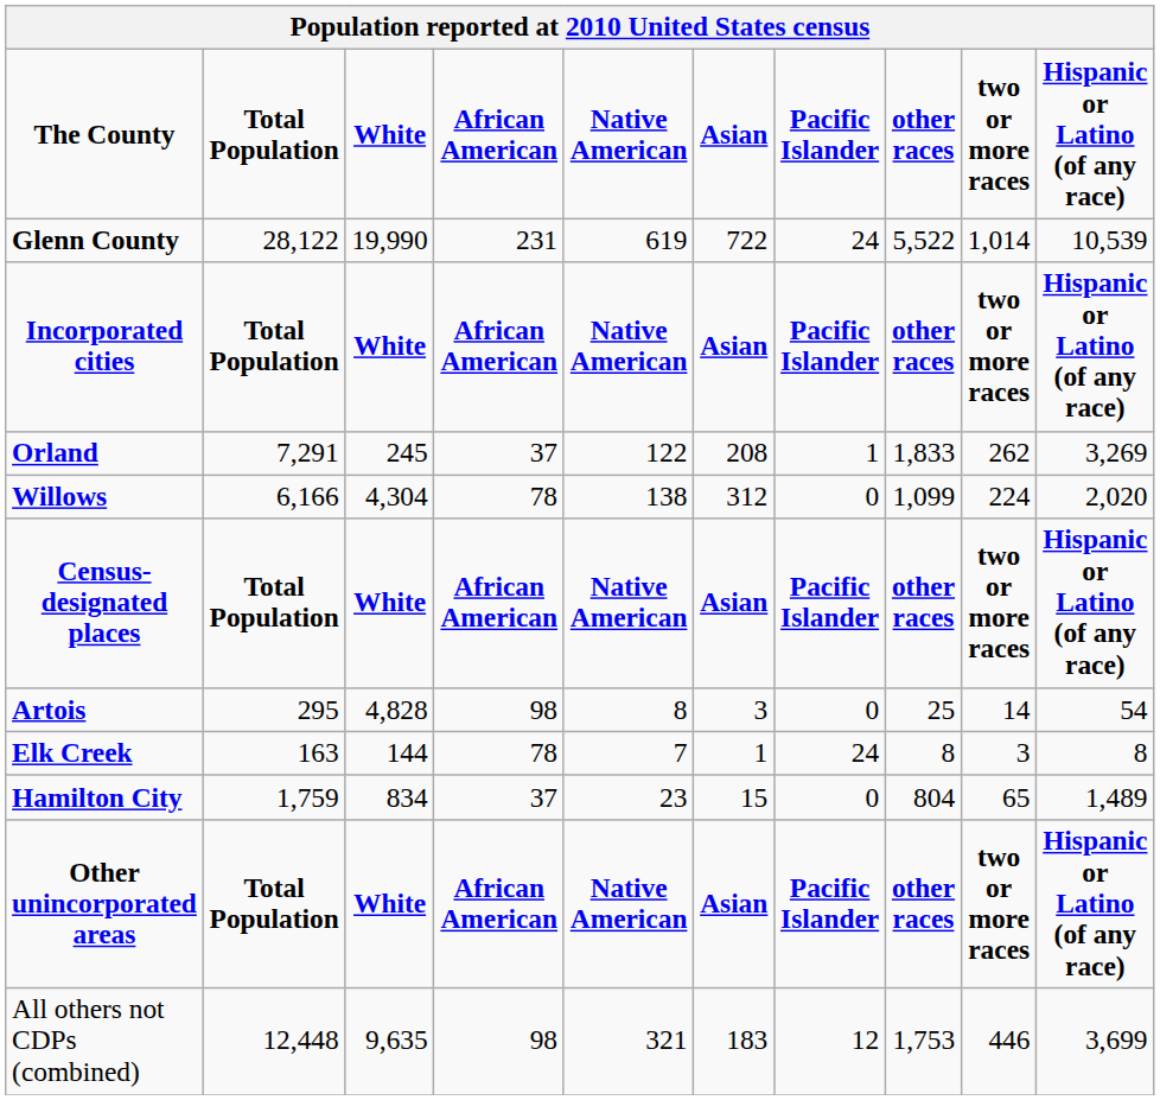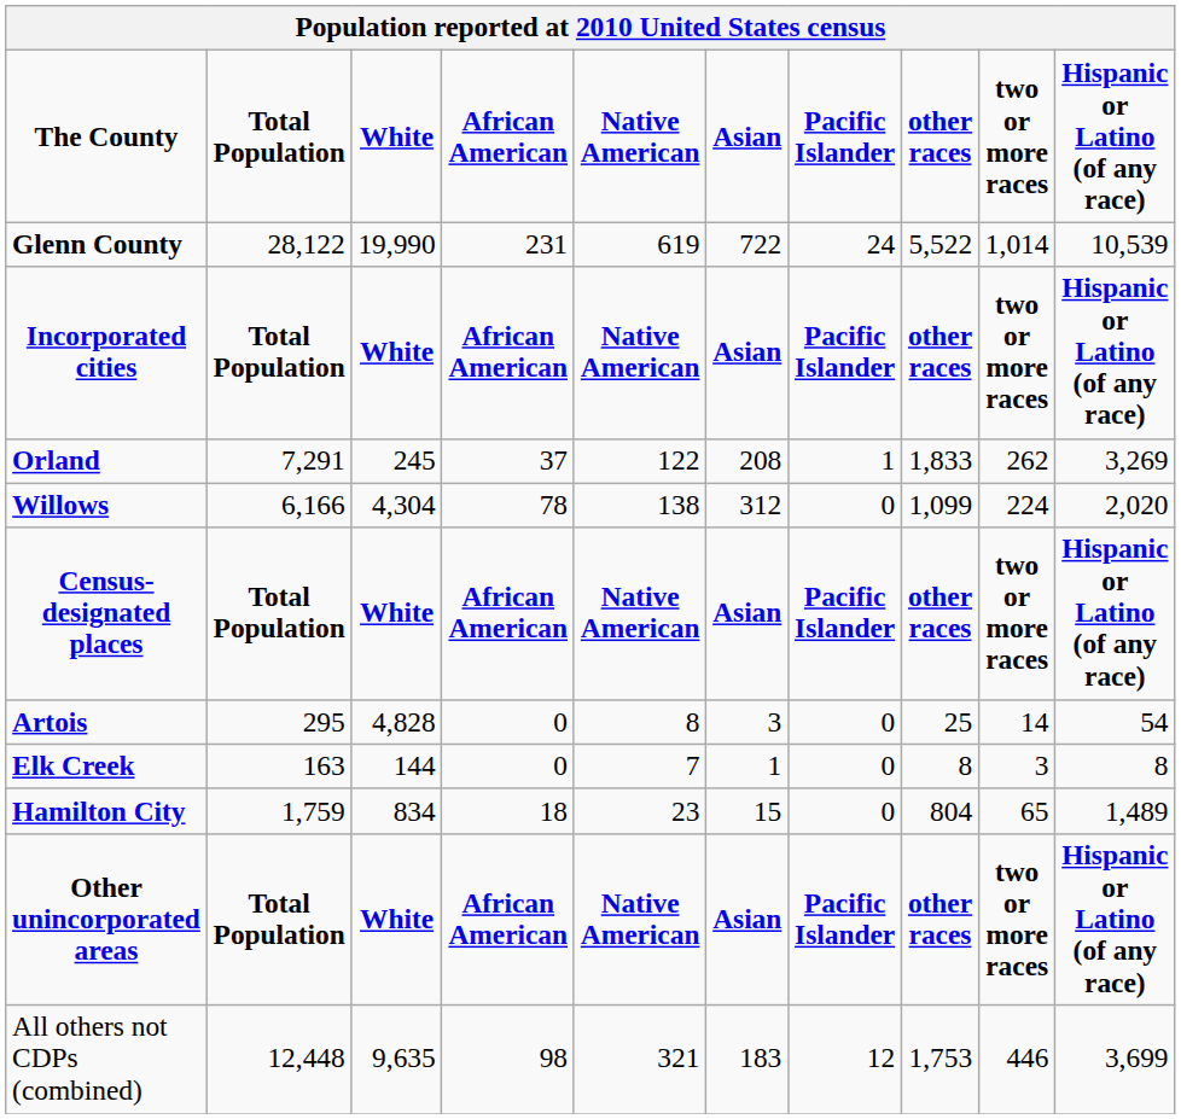Artois | African American: 98 -> 0
Elk Creek | African American: 78 -> 0
Elk Creek | Pacific Islander: 24 -> 0
Hamilton City | African American: 37 -> 18
